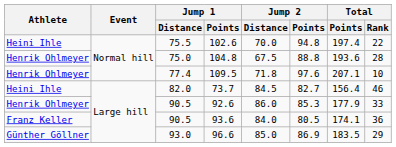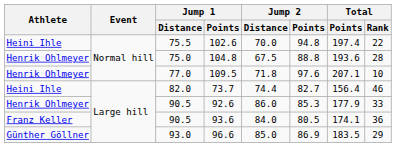109.5 | Jump 1 / Distance: 77.4 -> 77.0
73.7 | Jump 2 / Distance: 84.5 -> 74.4
